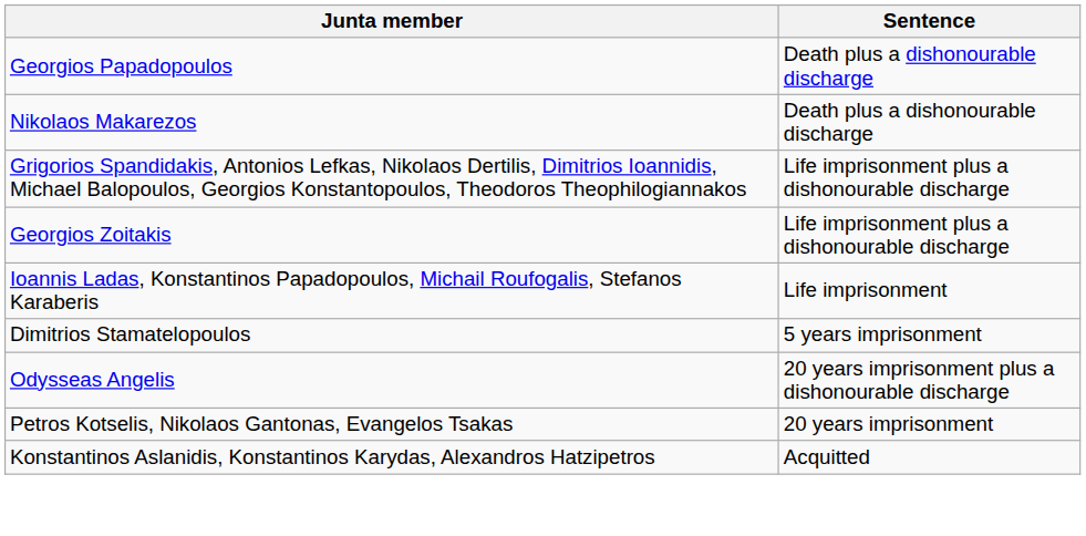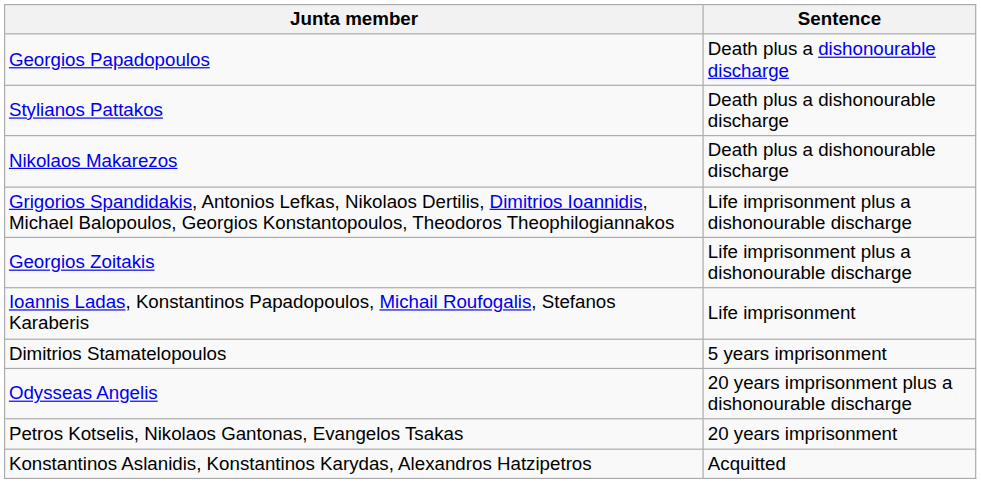+ row: Stylianos Pattakos | Death plus a dishonourable discharge
